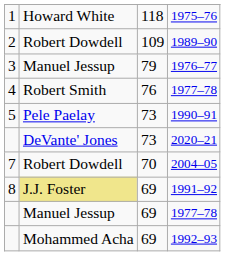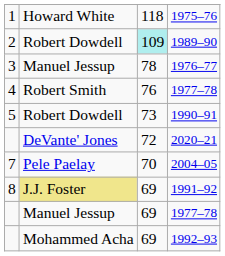1989–90 | column 3: no background -> paleturquoise background
1976–77 | column 3: 79 -> 78
1990–91 | column 2: Pele Paelay -> Robert Dowdell
2020–21 | column 3: 73 -> 72
2004–05 | column 2: Robert Dowdell -> Pele Paelay
